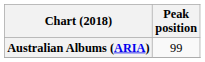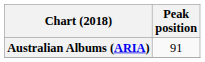Australian Albums (ARIA) | Peak position: 99 -> 91
